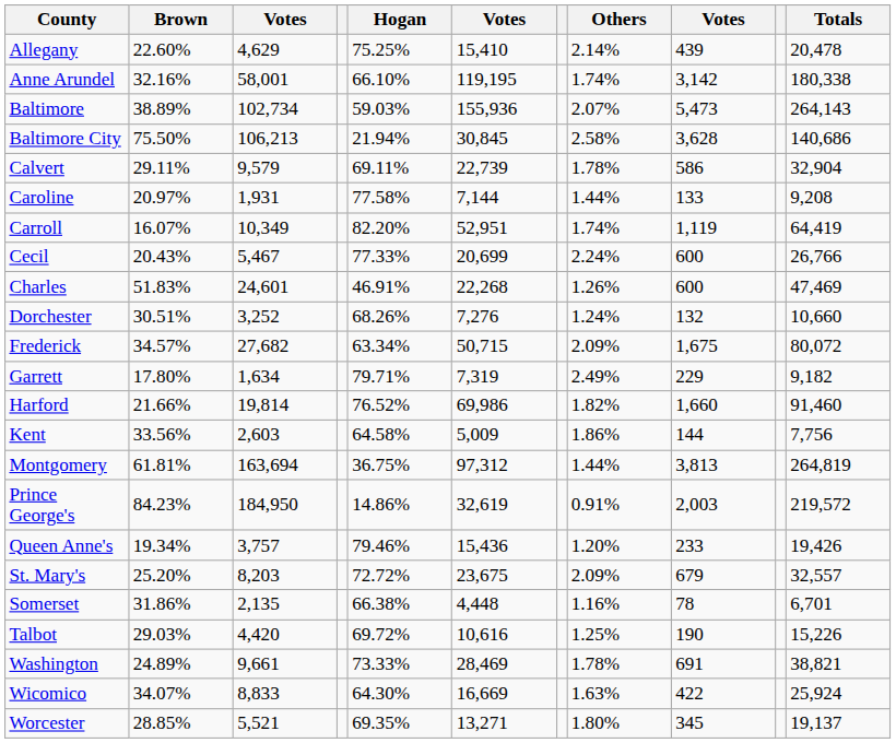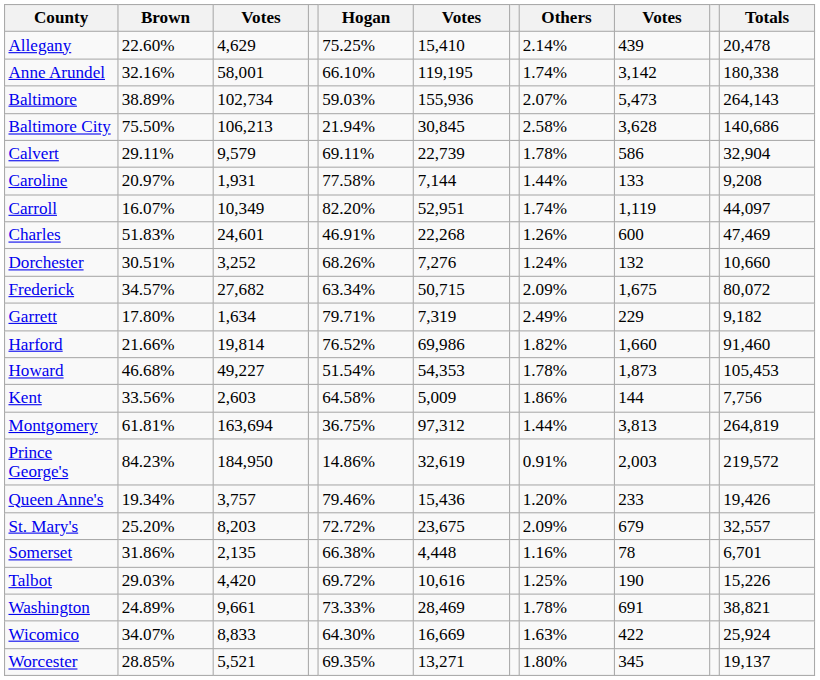Carroll | Totals: 64,419 -> 44,097
- row: Cecil | 20.43% | 5,467 | 77.33% | 20,699 | 2.24% | 600 | 26,766
+ row: Howard | 46.68% | 49,227 | 51.54% | 54,353 | 1.78% | 1,873 | 105,453
